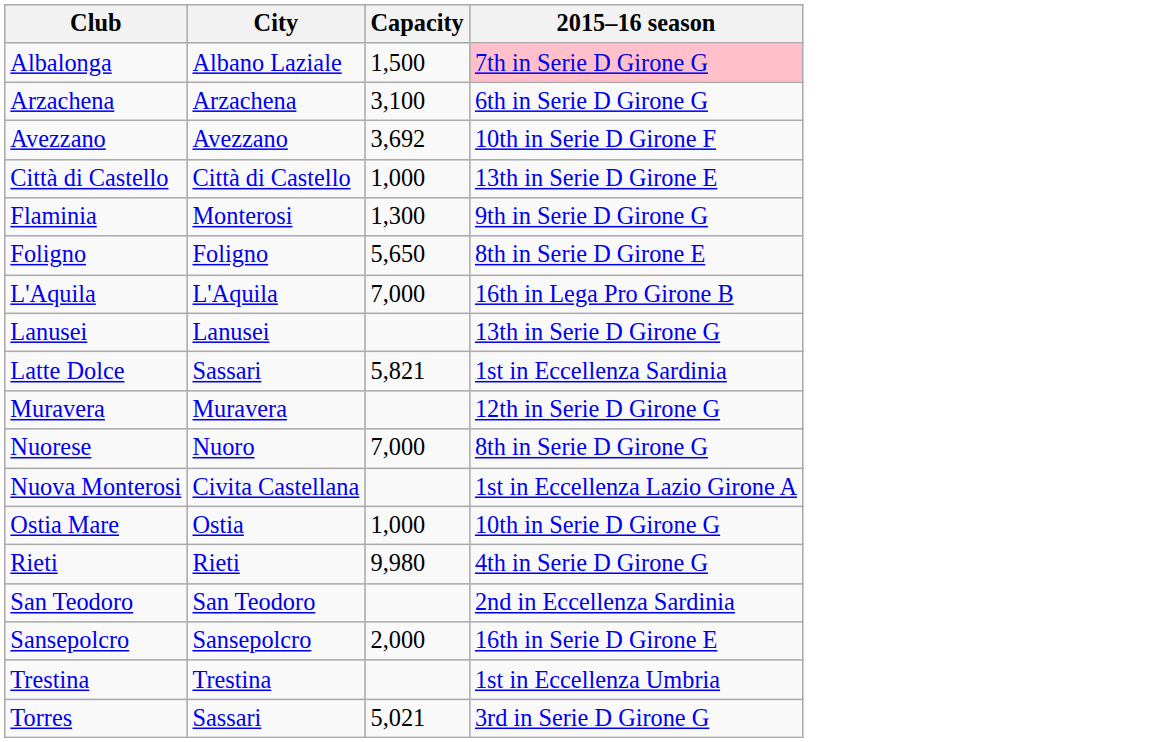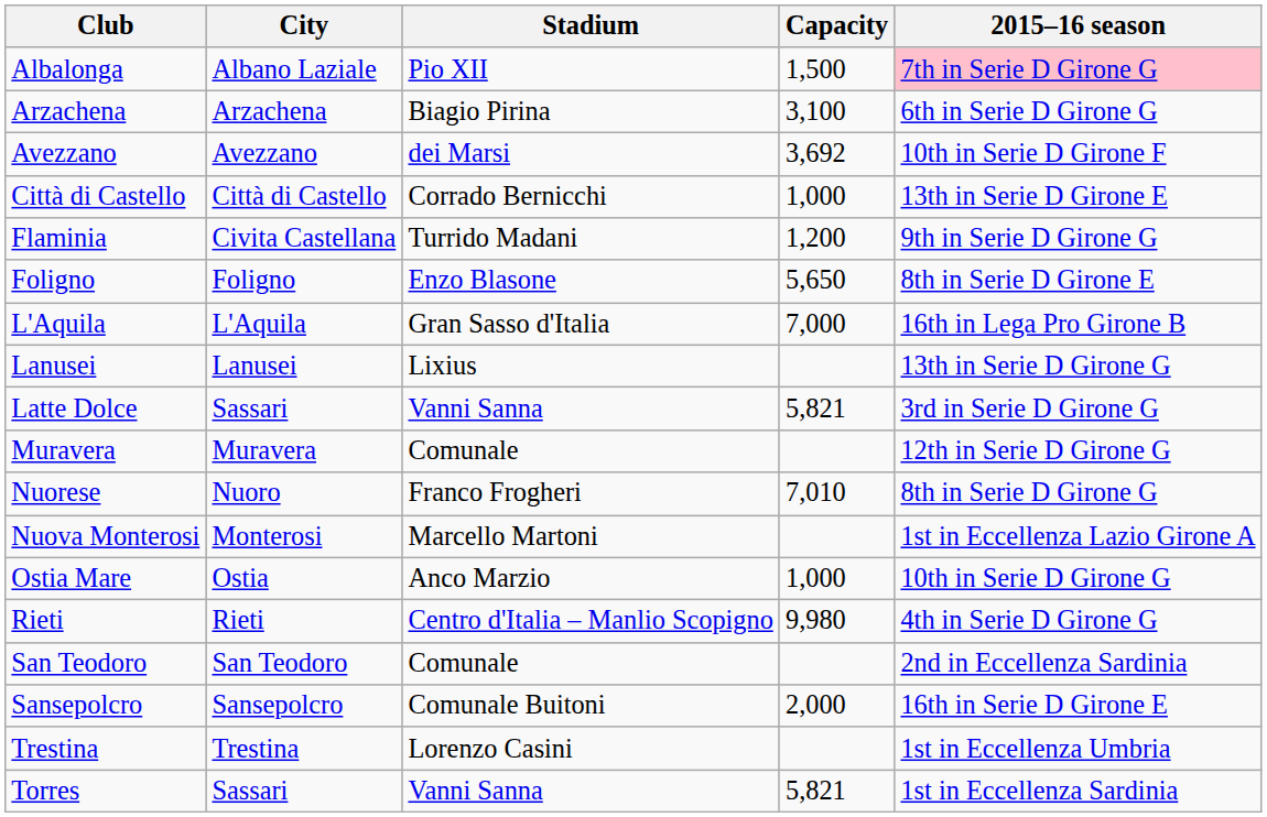+ column: Stadium | Pio XII | Biagio Pirina | dei Marsi | Corrado Bernicchi | Turrido Madani | Enzo Blasone | Gran Sasso d'Italia | Lixius | Vanni Sanna | Comunale | Franco Frogheri | Marcello Martoni | Anco Marzio | Centro d'Italia – Manlio Scopigno | Comunale | Comunale Buitoni | Lorenzo Casini | Vanni Sanna
Flaminia | City: Monterosi -> Civita Castellana
Flaminia | Capacity: 1,300 -> 1,200
Latte Dolce | 2015–16 season: 1st in Eccellenza Sardinia -> 3rd in Serie D Girone G
Nuorese | Capacity: 7,000 -> 7,010
Nuova Monterosi | City: Civita Castellana -> Monterosi
Torres | Capacity: 5,021 -> 5,821
Torres | 2015–16 season: 3rd in Serie D Girone G -> 1st in Eccellenza Sardinia
